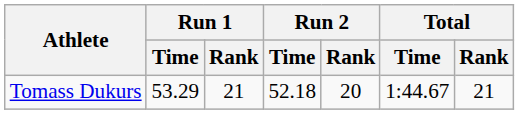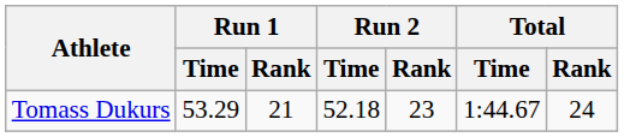Tomass Dukurs | Run 2 / Rank: 20 -> 23
Tomass Dukurs | Total / Rank: 21 -> 24
